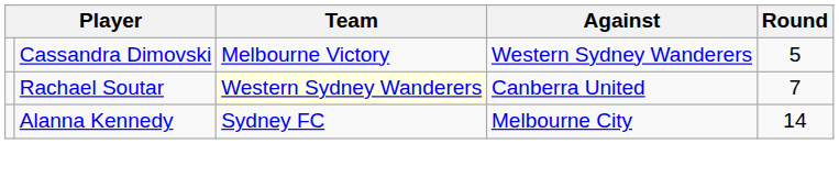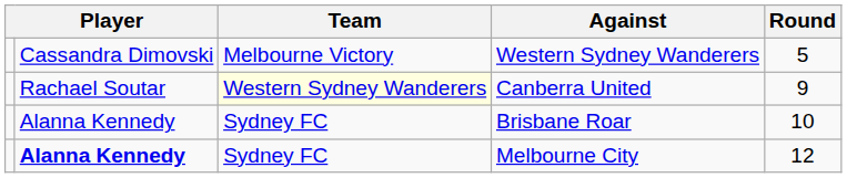Canberra United | Round: 7 -> 9
+ row: Alanna Kennedy | Sydney FC | Brisbane Roar | 10
Melbourne City | column 2: normal -> bold
Melbourne City | Round: 14 -> 12
